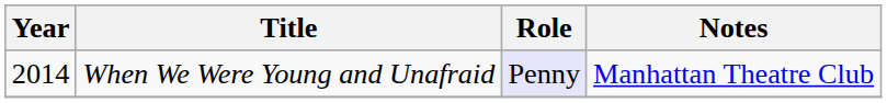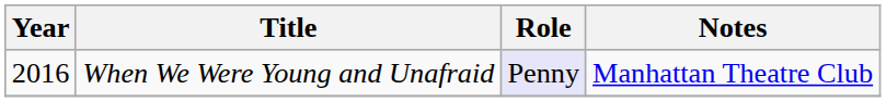When We Were Young and Unafraid | Year: 2014 -> 2016
